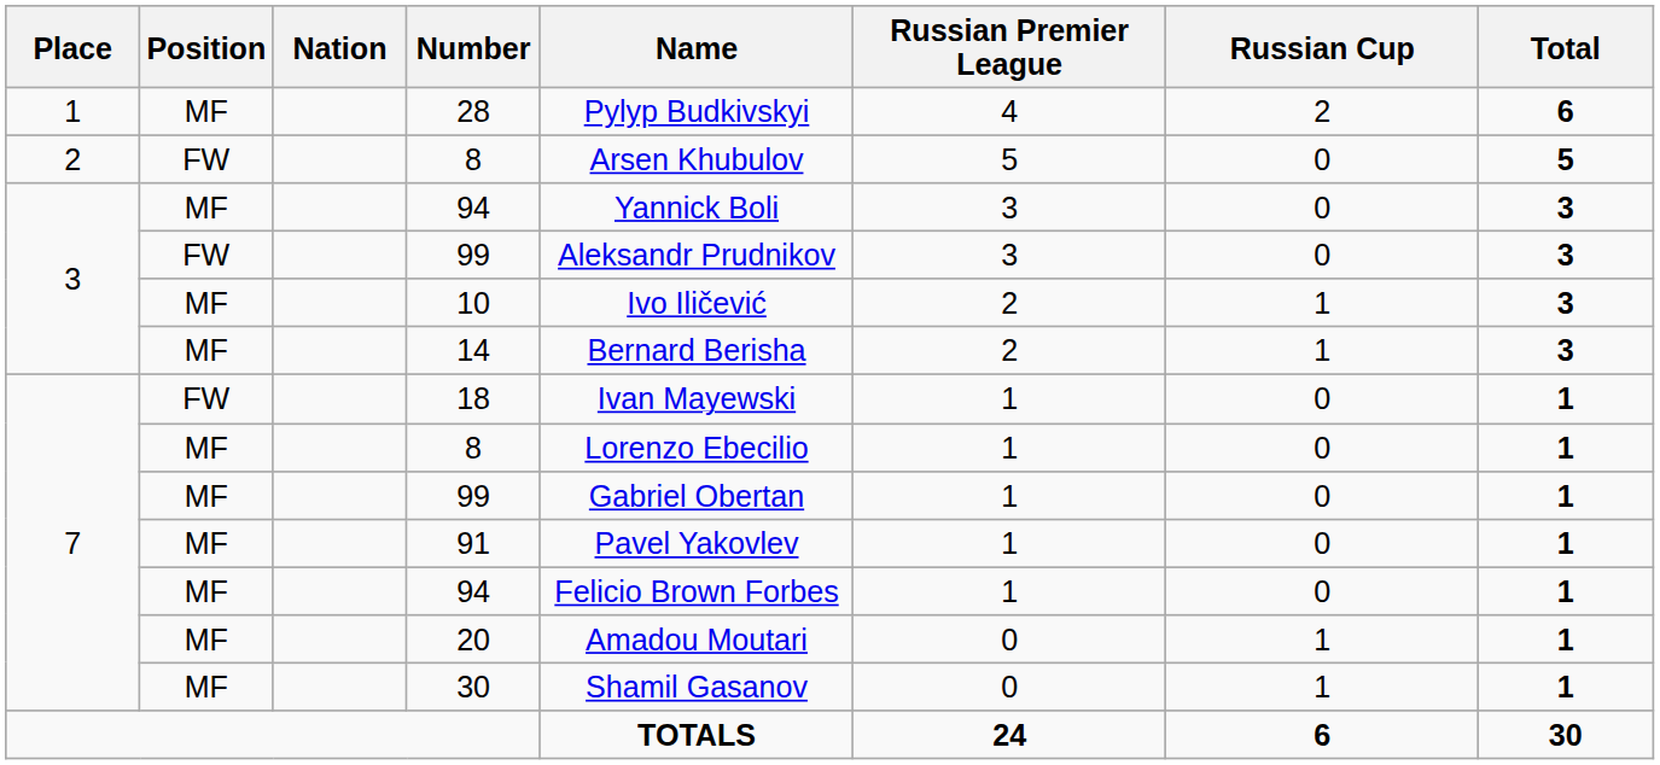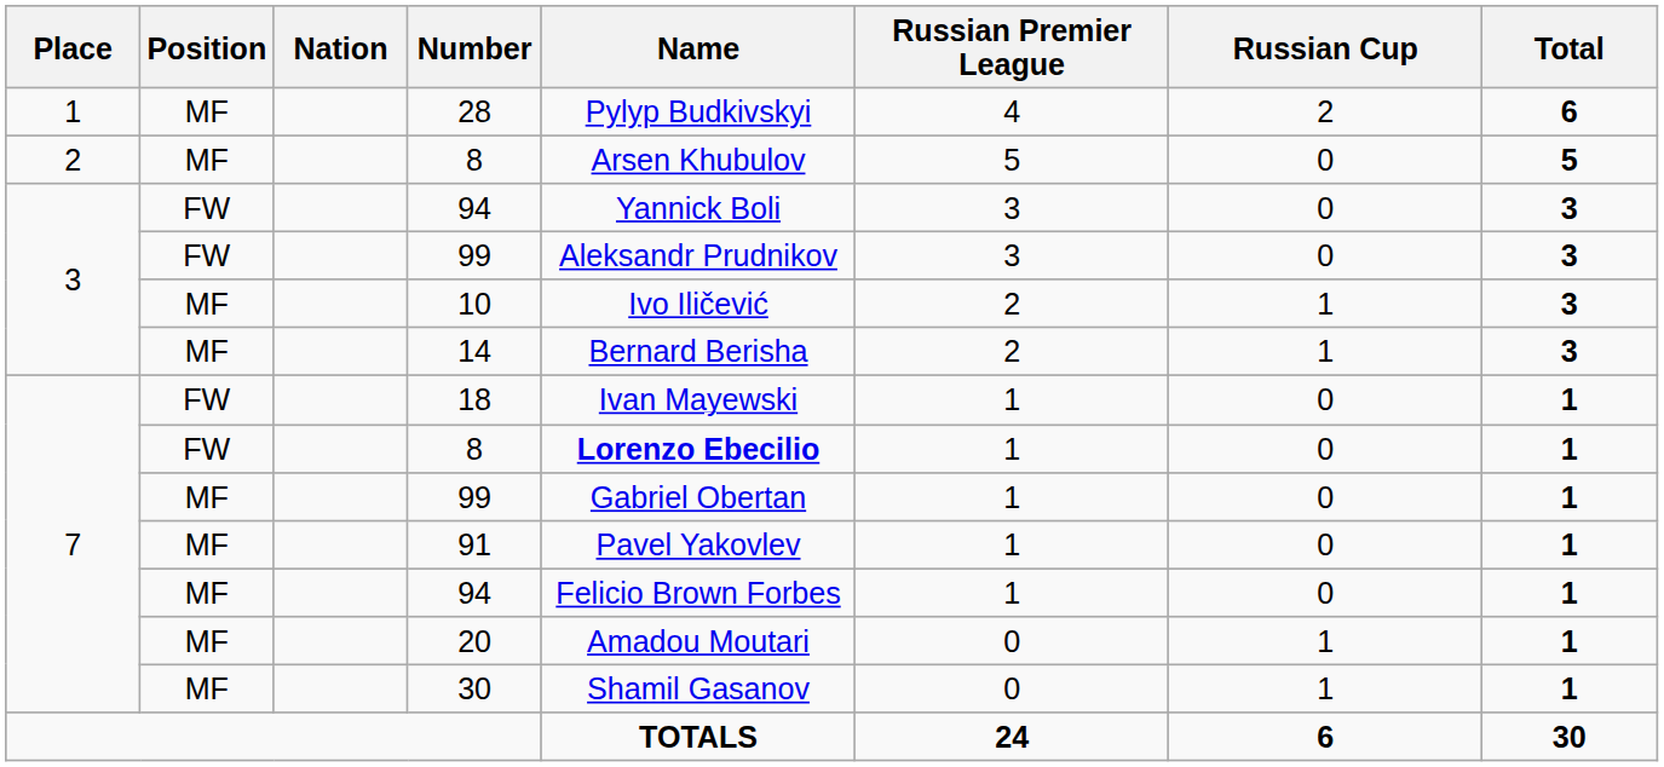2 / 8 | Position: FW -> MF
3 / 94 | Position: MF -> FW
7 / 8 | Position: MF -> FW
7 / 8 | Name: normal -> bold
